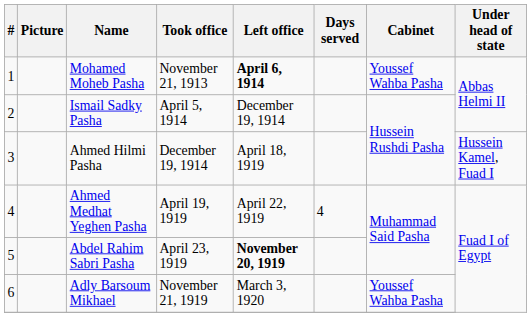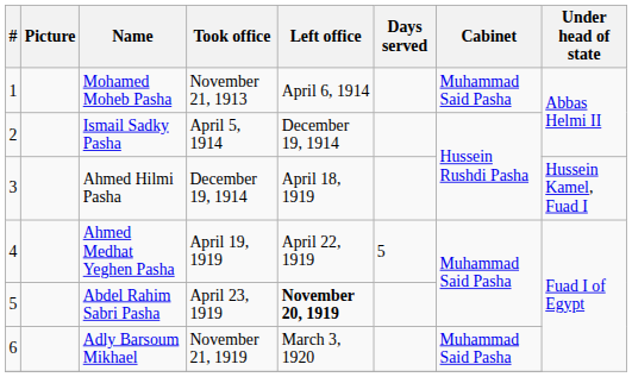Mohamed Moheb Pasha | Left office: bold -> normal
Mohamed Moheb Pasha | Cabinet: Youssef Wahba Pasha -> Muhammad Said Pasha
Ahmed Medhat Yeghen Pasha | Days served: 4 -> 5
Adly Barsoum Mikhael | Cabinet: Youssef Wahba Pasha -> Muhammad Said Pasha
